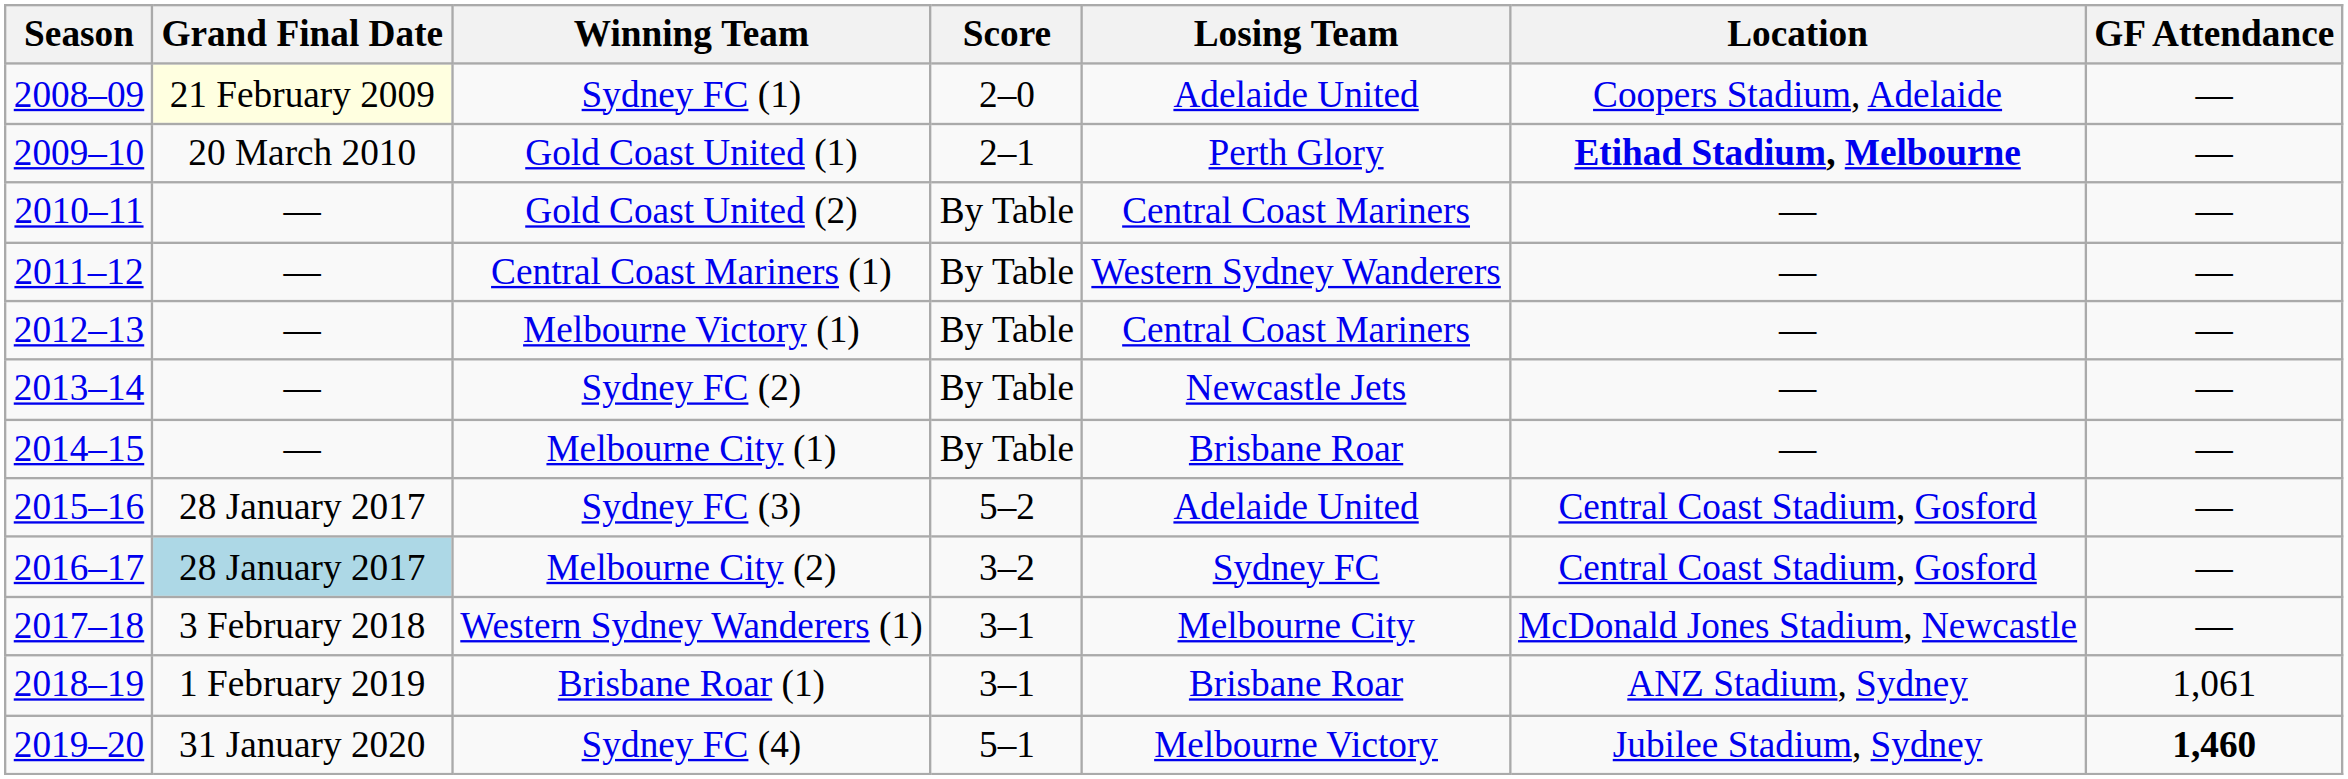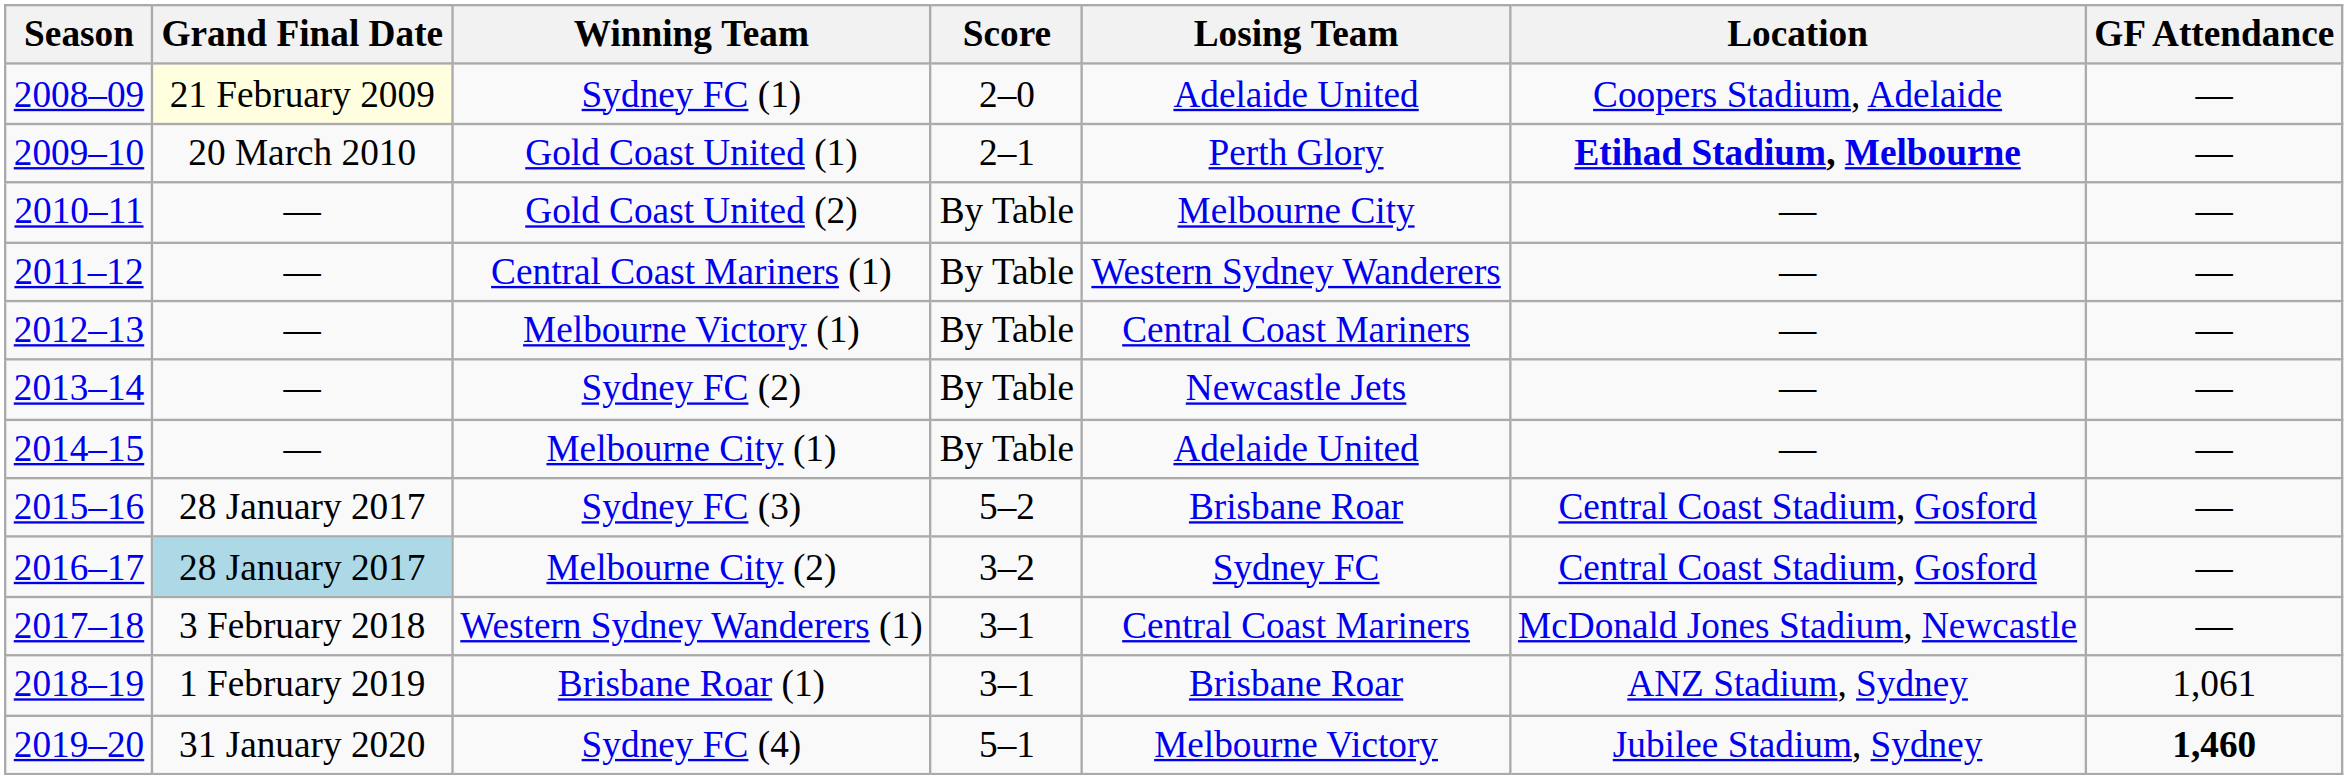Gold Coast United (2) | Losing Team: Central Coast Mariners -> Melbourne City
Melbourne City (1) | Losing Team: Brisbane Roar -> Adelaide United
Sydney FC (3) | Losing Team: Adelaide United -> Brisbane Roar
Western Sydney Wanderers (1) | Losing Team: Melbourne City -> Central Coast Mariners
